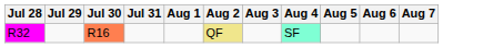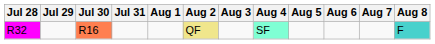+ column: Aug 8 | F
